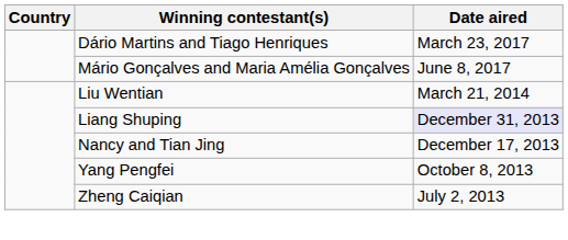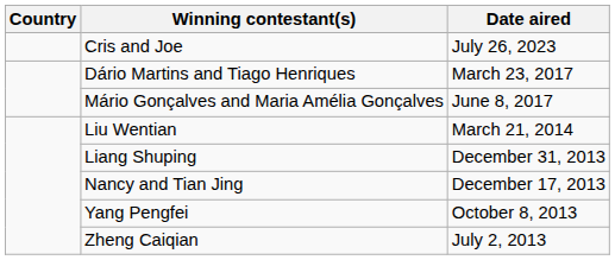+ row: Cris and Joe | July 26, 2023
Liang Shuping | Date aired: lavender background -> no background
